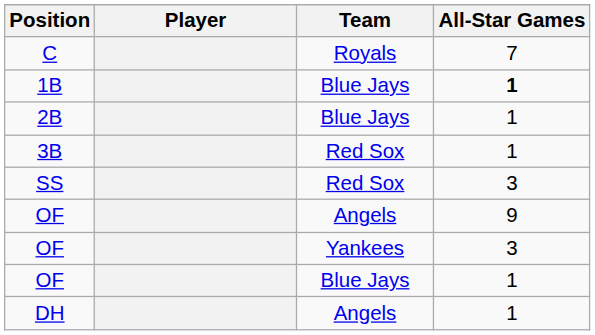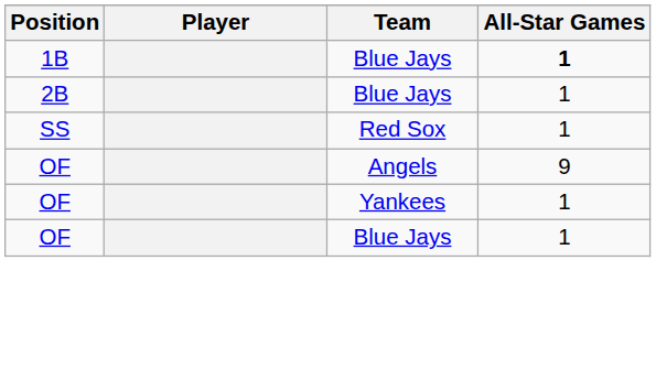- row: C | Royals | 7
- row: 3B | Red Sox | 1
SS | All-Star Games: 3 -> 1
OF / Yankees | All-Star Games: 3 -> 1
- row: DH | Angels | 1
